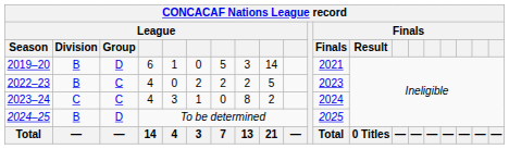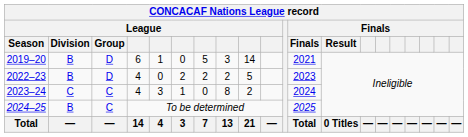2022–23 | League / Group: C -> D
2024–25 | League / Group: D -> C
